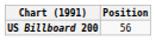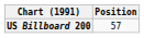US Billboard 200 | Position: 56 -> 57
